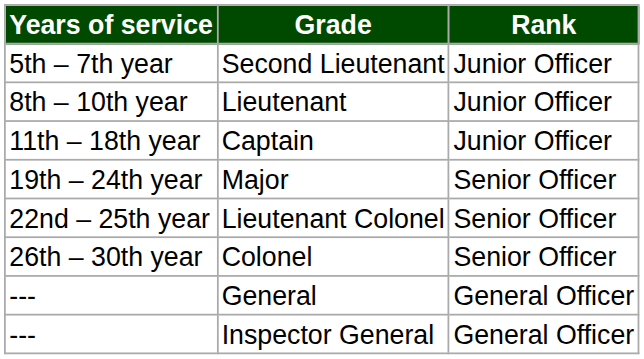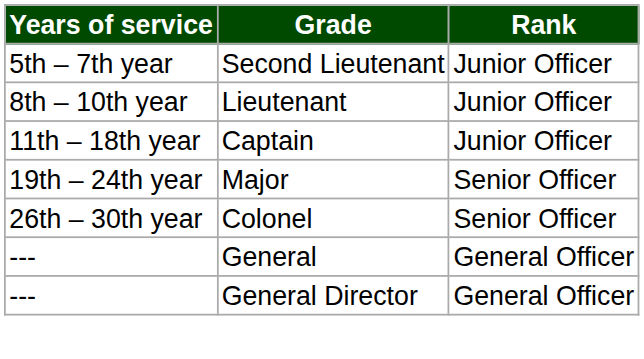- row: 22nd – 25th year | Lieutenant Colonel | Senior Officer
- row: --- | Inspector General | General Officer
+ row: --- | General Director | General Officer
